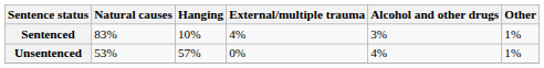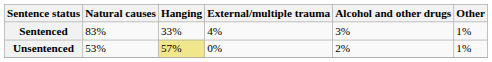Sentenced | Hanging: 10% -> 33%
Unsentenced | Hanging: no background -> khaki background
Unsentenced | Alcohol and other drugs: 4% -> 2%
